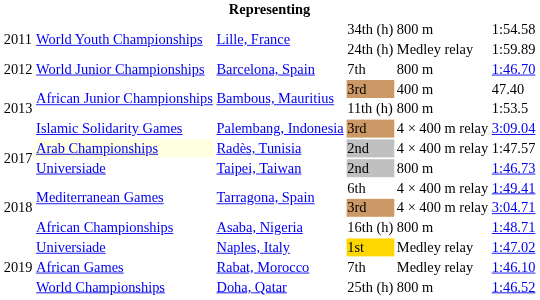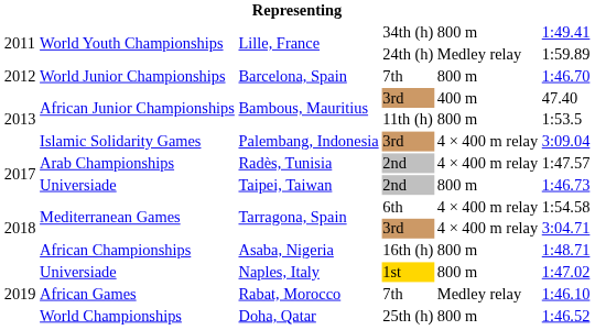Lille, France / 34th (h) | column 6: 1:54.58 -> 1:49.41
Radès, Tunisia | column 2: lightyellow background -> no background
Tarragona, Spain / 6th | column 6: 1:49.41 -> 1:54.58
Naples, Italy | column 5: Medley relay -> 800 m
